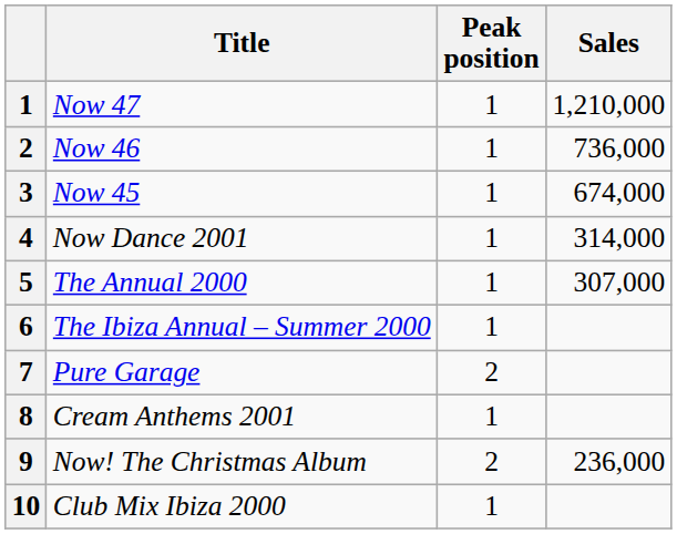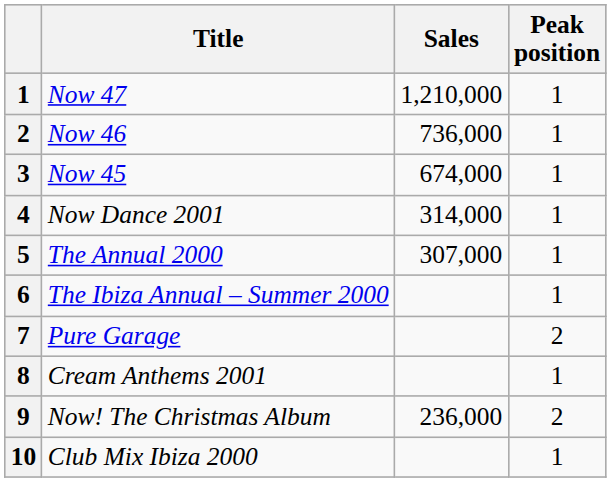columns swapped: Peak position <-> Sales
